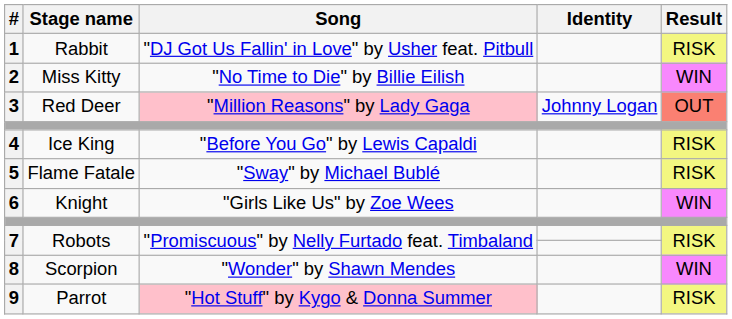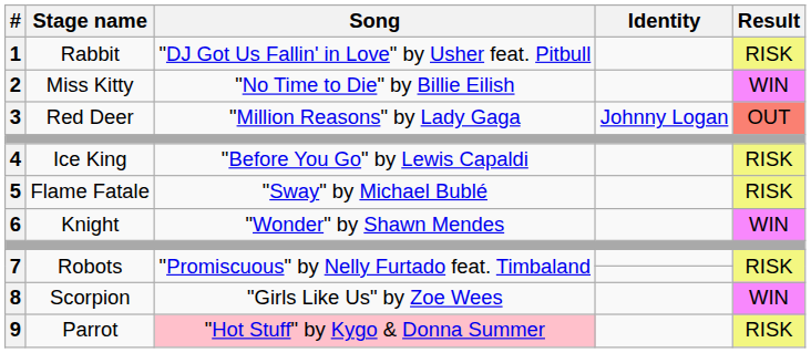3 | Song: pink background -> no background
6 | Song: "Girls Like Us" by Zoe Wees -> "Wonder" by Shawn Mendes
8 | Song: "Wonder" by Shawn Mendes -> "Girls Like Us" by Zoe Wees
